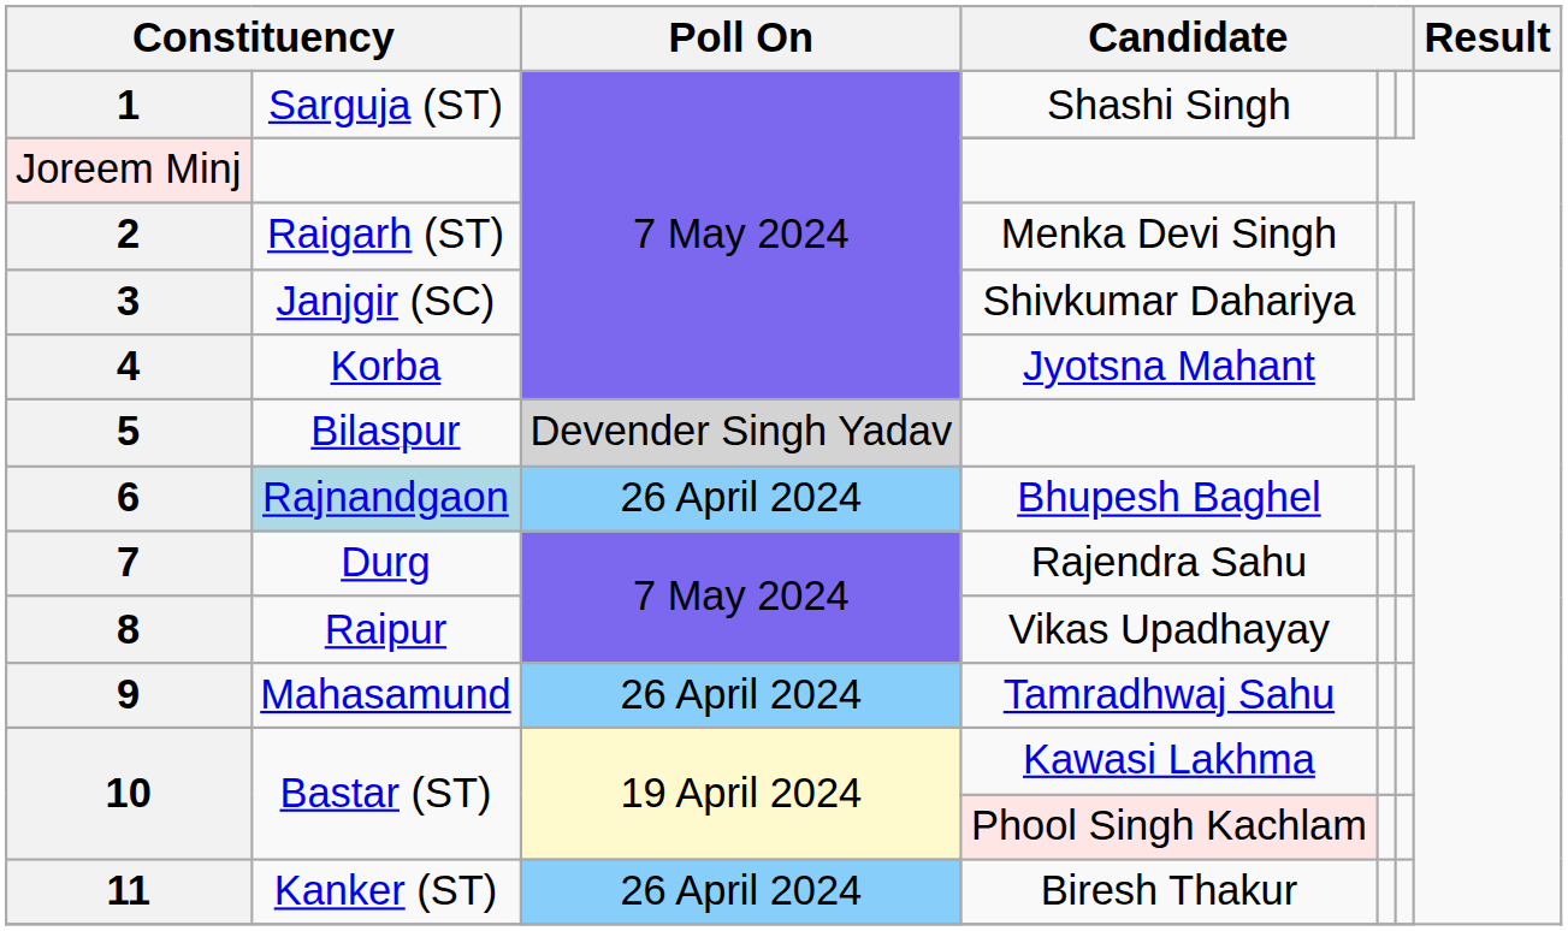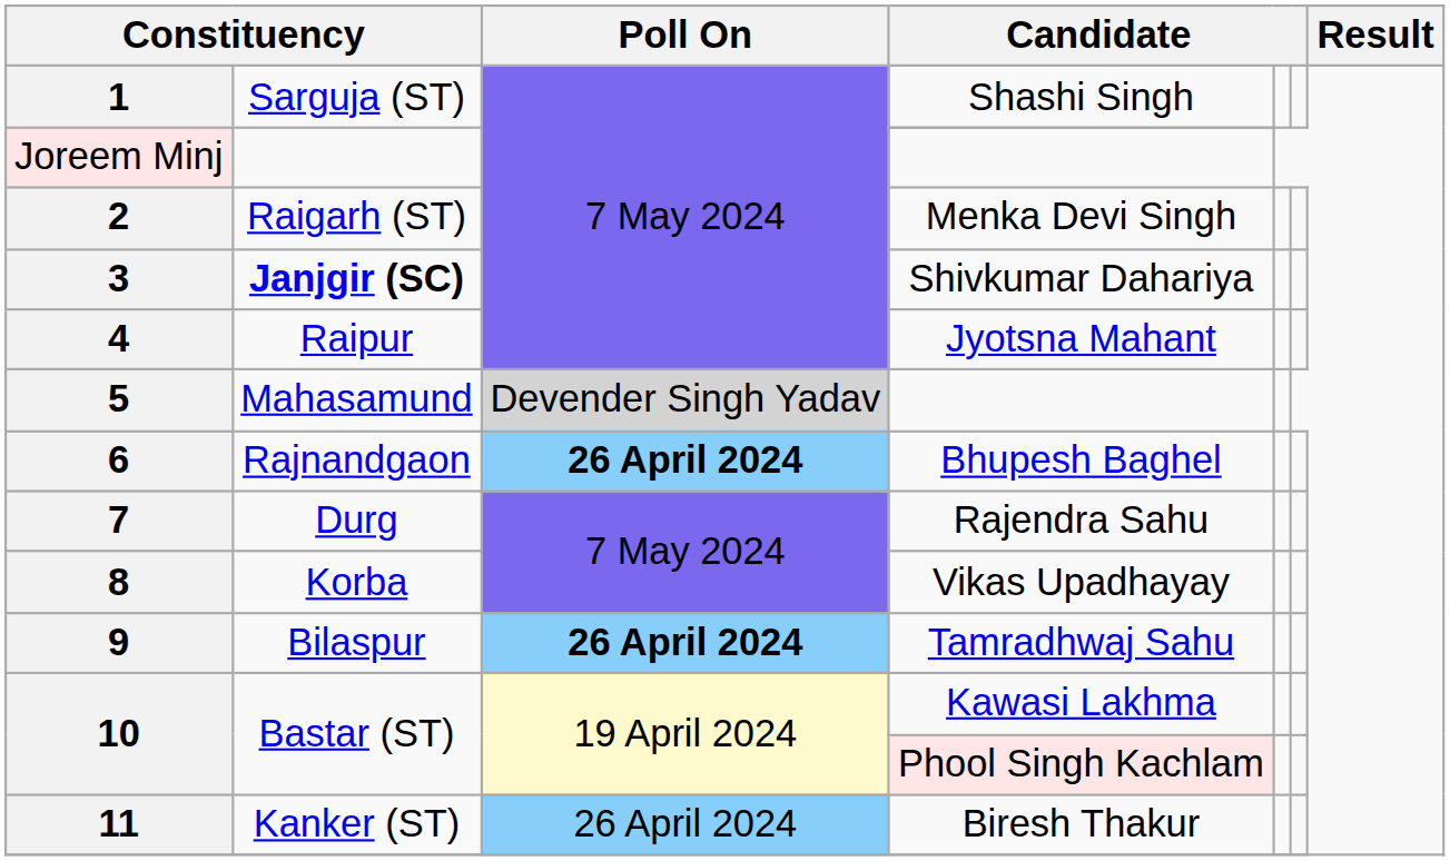3 | column 2: normal -> bold
4 | column 2: Korba -> Raipur
5 | column 2: Bilaspur -> Mahasamund
6 | column 2: lightblue background -> no background
6 | Poll On: normal -> bold
8 | column 2: Raipur -> Korba
9 | column 2: Mahasamund -> Bilaspur
9 | Poll On: normal -> bold
